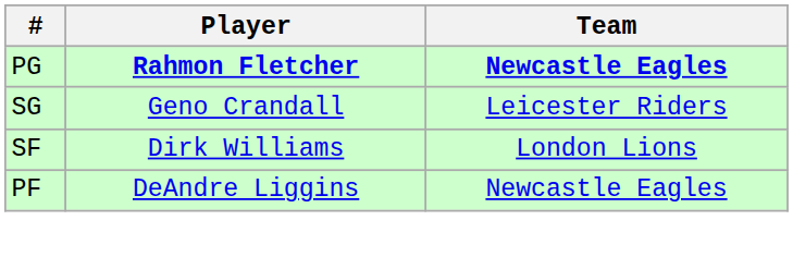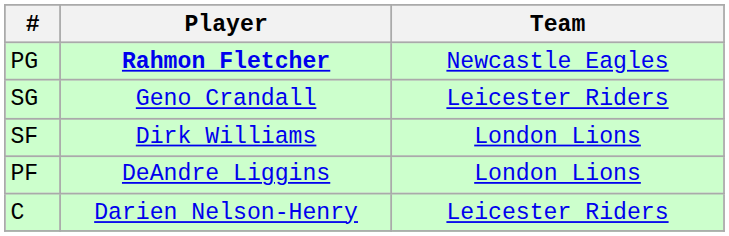PG | Team: bold -> normal
PF | Team: Newcastle Eagles -> London Lions
+ row: C | Darien Nelson-Henry | Leicester Riders
